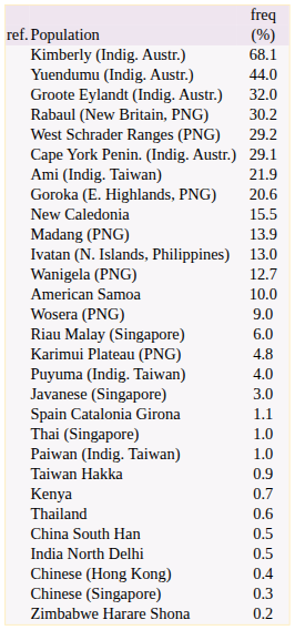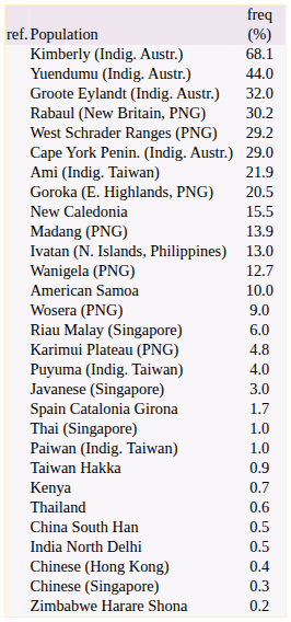Cape York Penin. (Indig. Austr.) | column 3: 29.1 -> 29.0
Goroka (E. Highlands, PNG) | column 3: 20.6 -> 20.5
Spain Catalonia Girona | column 3: 1.1 -> 1.7
